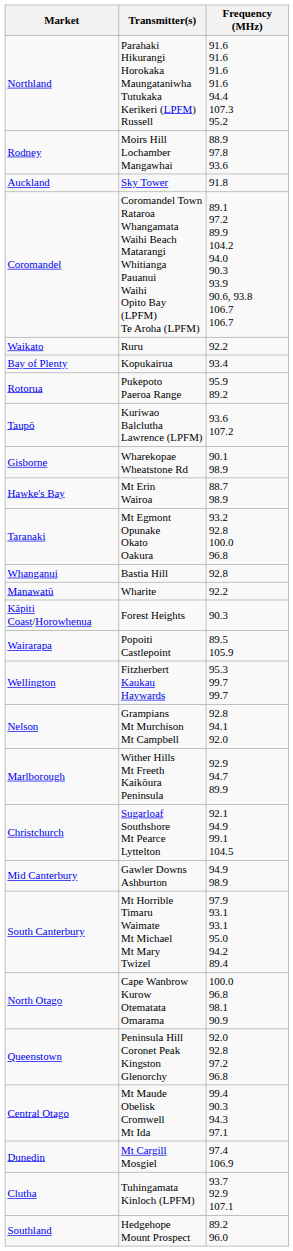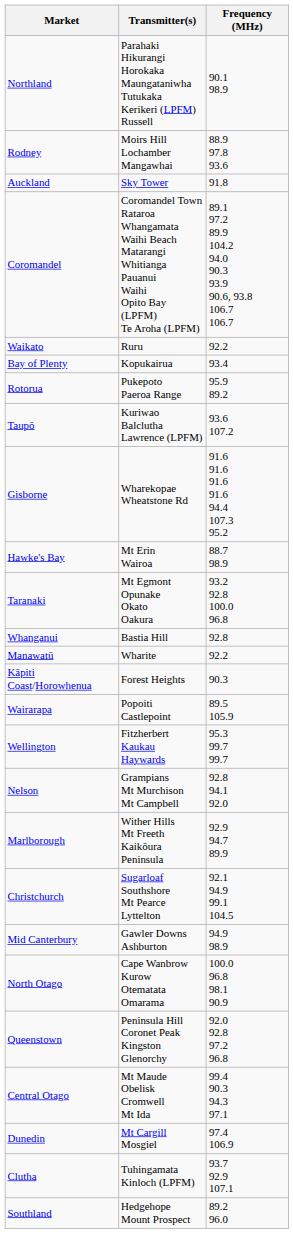Northland | Frequency (MHz): 91.6 91.6 91.6 91.6 94.4 107.3 95.2 -> 90.1 98.9
Gisborne | Frequency (MHz): 90.1 98.9 -> 91.6 91.6 91.6 91.6 94.4 107.3 95.2
- row: South Canterbury | Mt Horrible Timaru Waimate Mt Michael Mt Mary Twizel | 97.9 93.1 93.1 95.0 94.2 89.4
